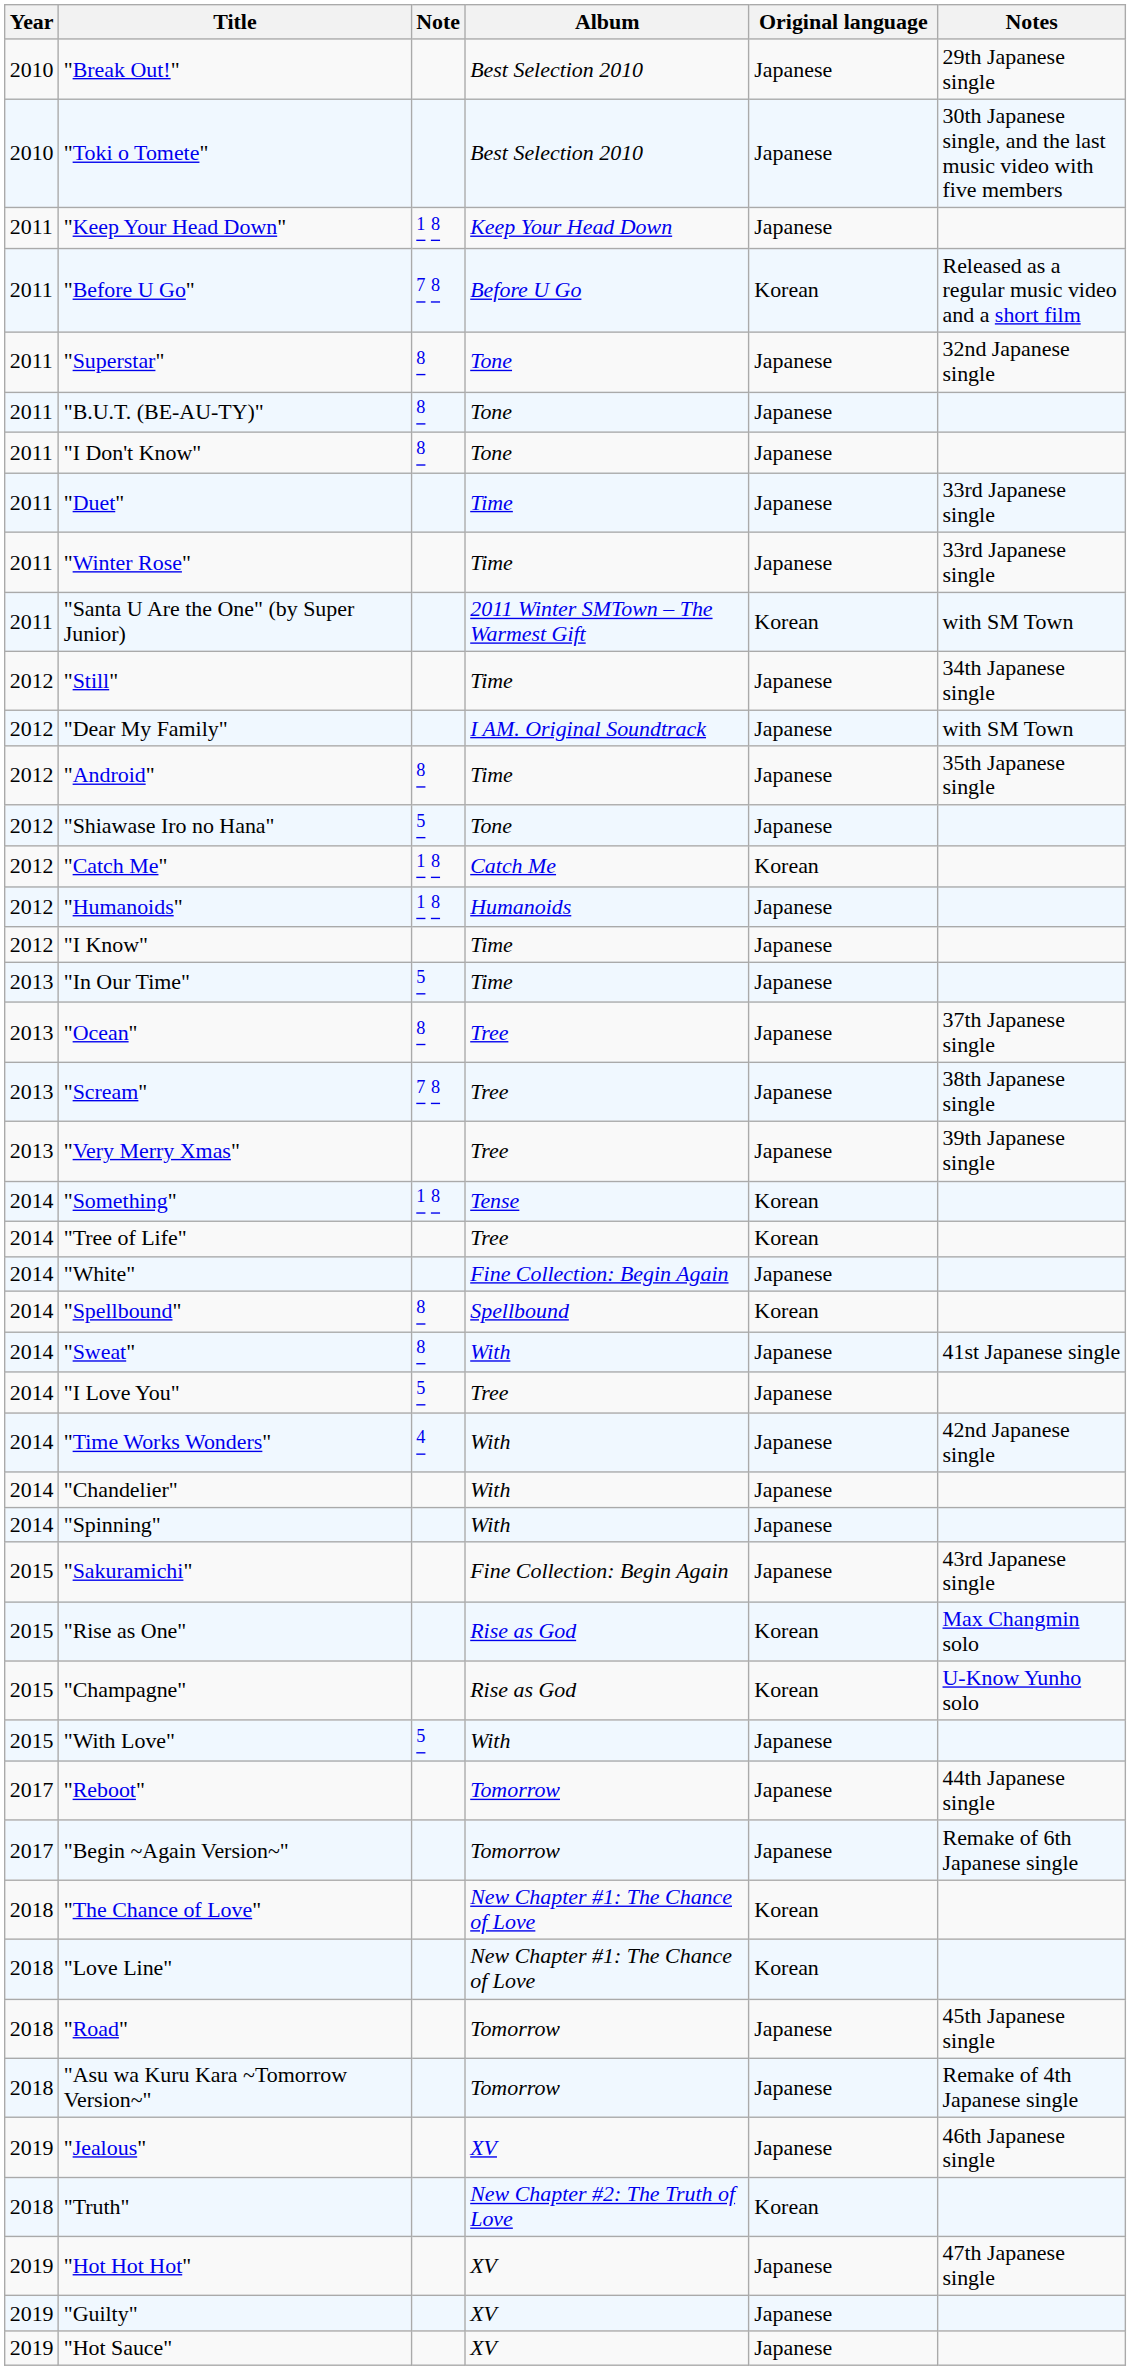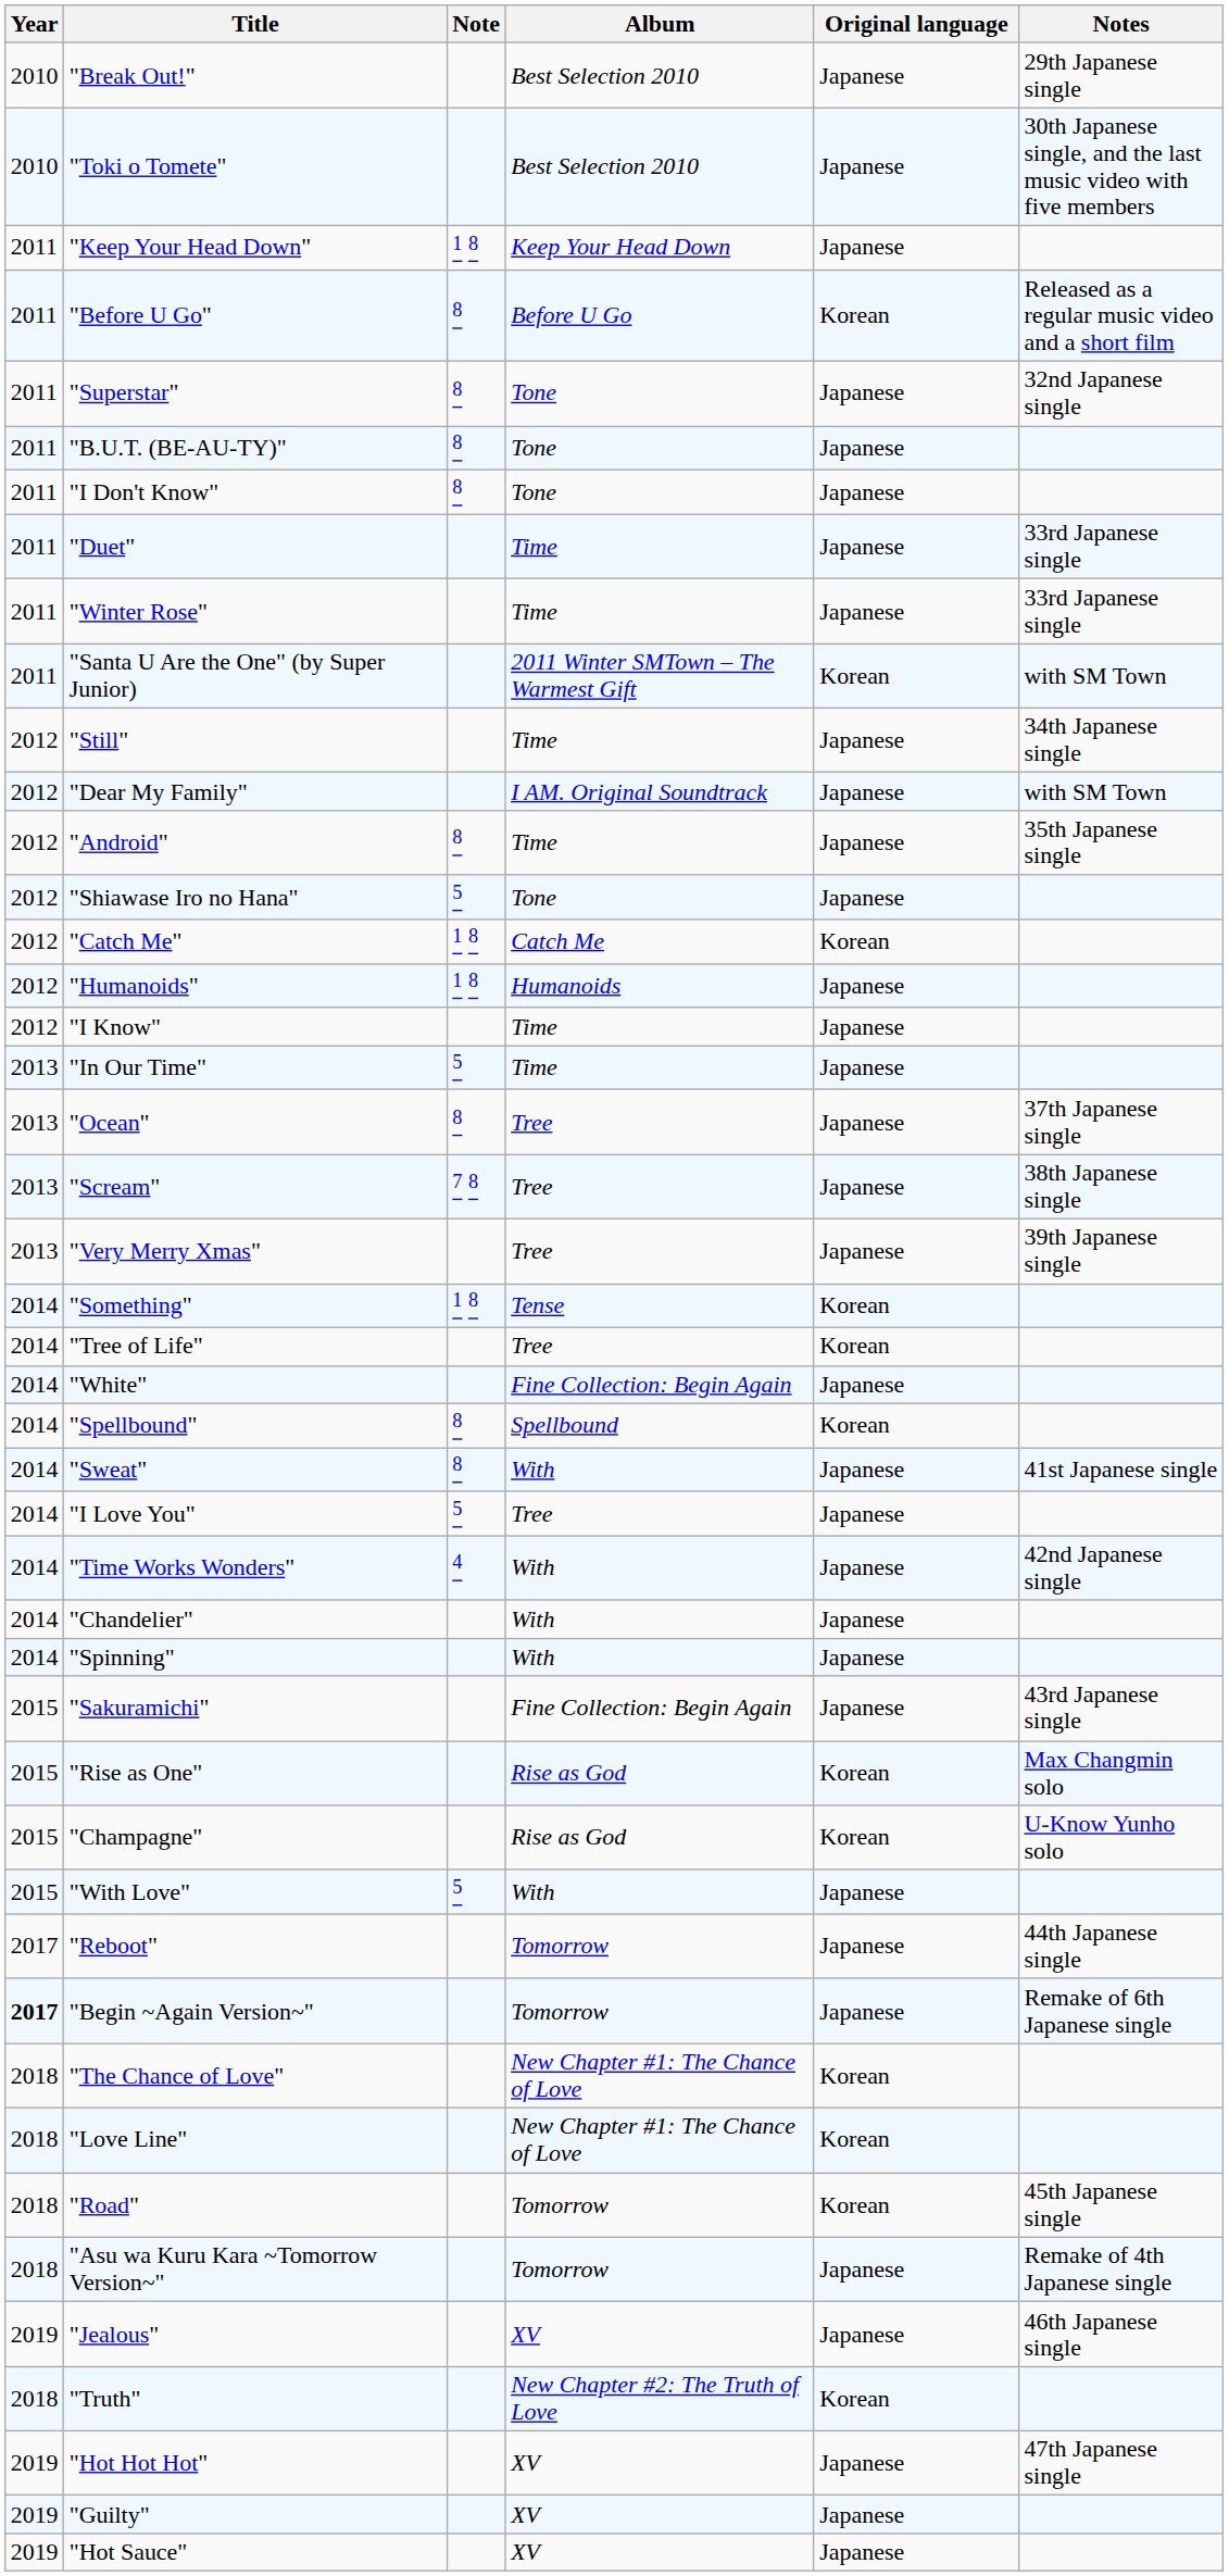"Before U Go" | Note: 7 8 -> 8
"Begin ~Again Version~" | Year: normal -> bold
"Road" | Original language: Japanese -> Korean
